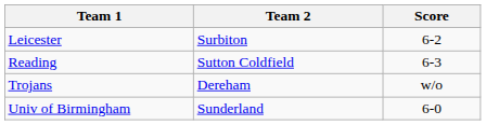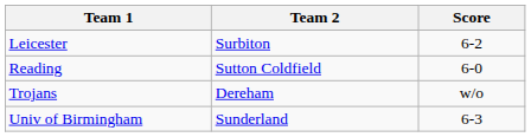Reading | Score: 6-3 -> 6-0
Univ of Birmingham | Score: 6-0 -> 6-3
